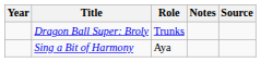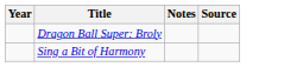- column: Role | Trunks | Aya
